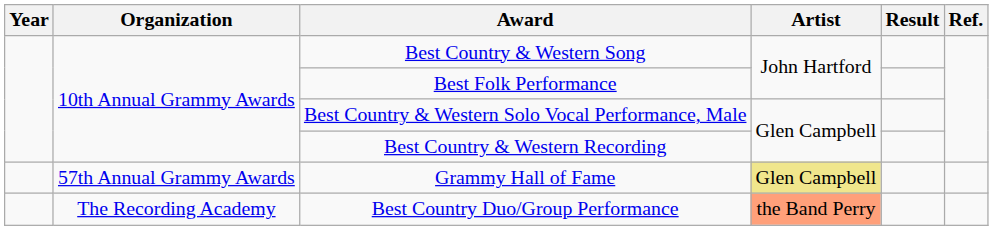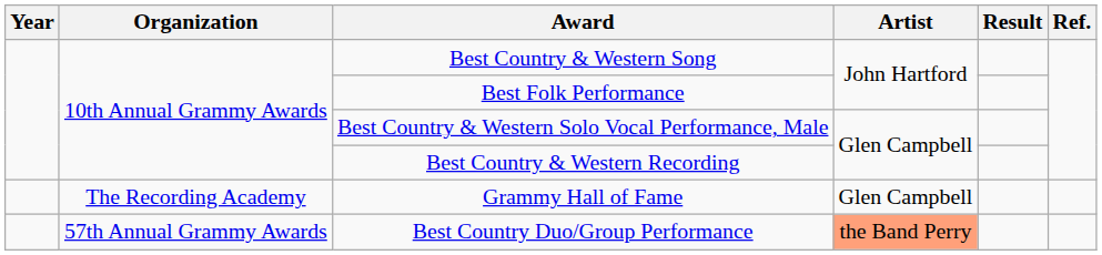Grammy Hall of Fame | Organization: 57th Annual Grammy Awards -> The Recording Academy
Grammy Hall of Fame | Artist: khaki background -> no background
Best Country Duo/Group Performance | Organization: The Recording Academy -> 57th Annual Grammy Awards
